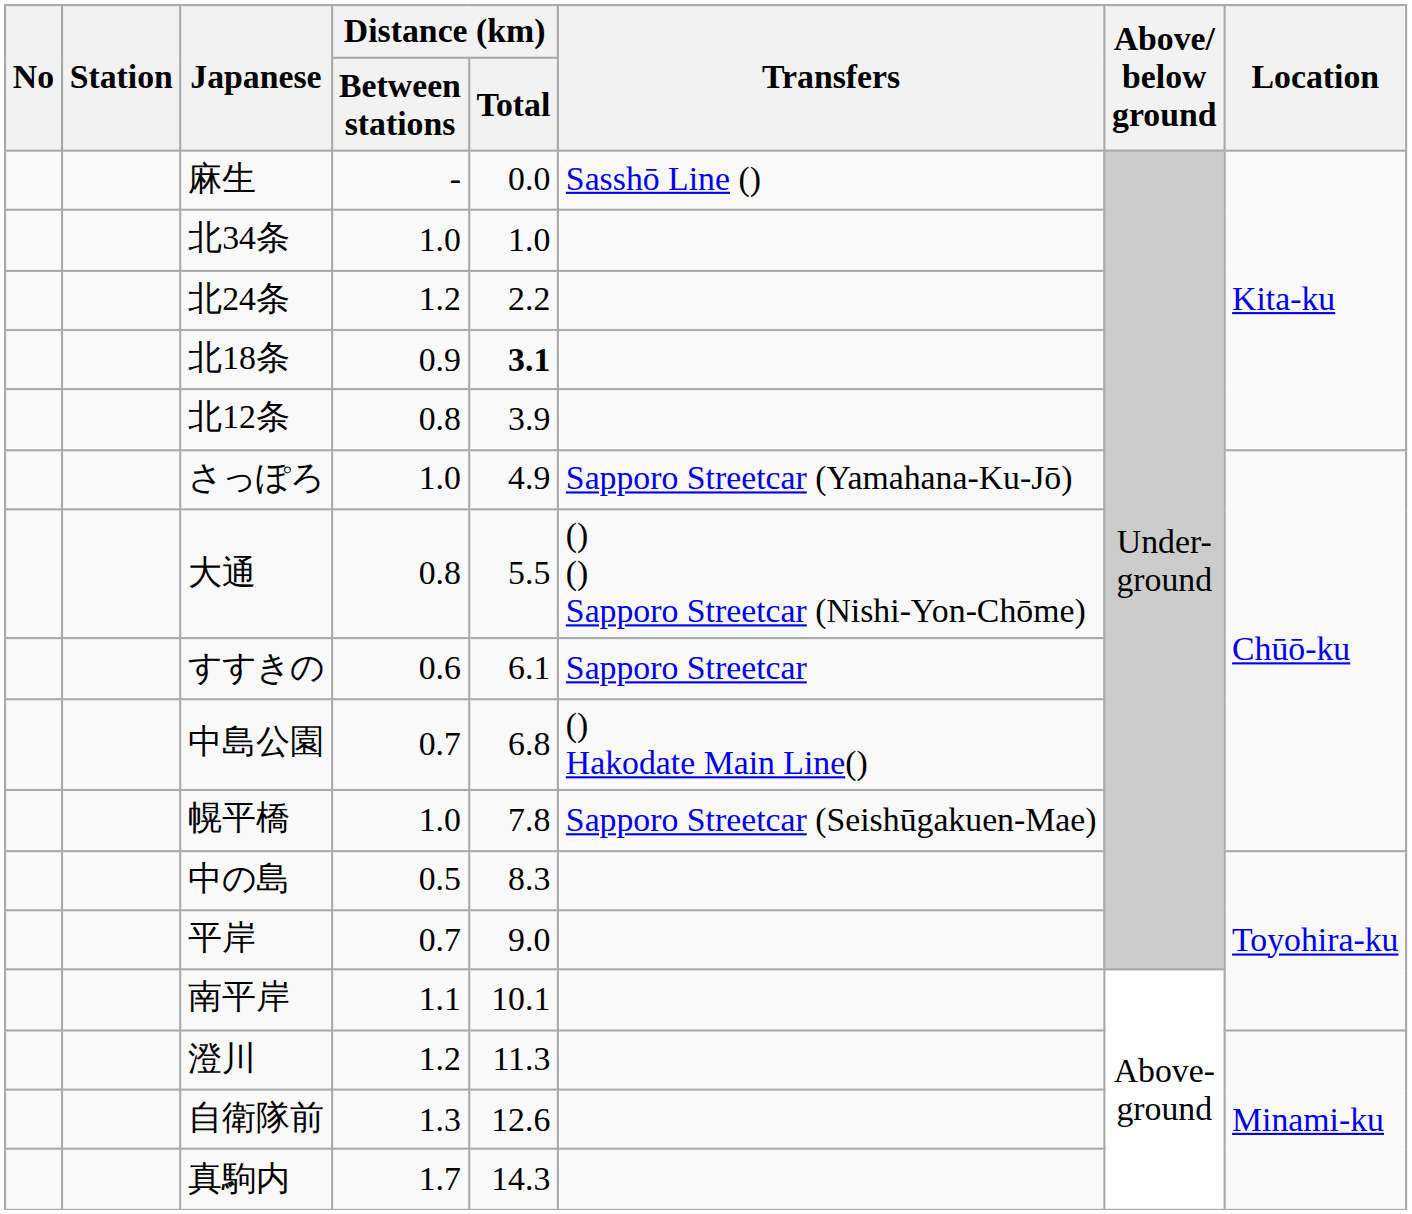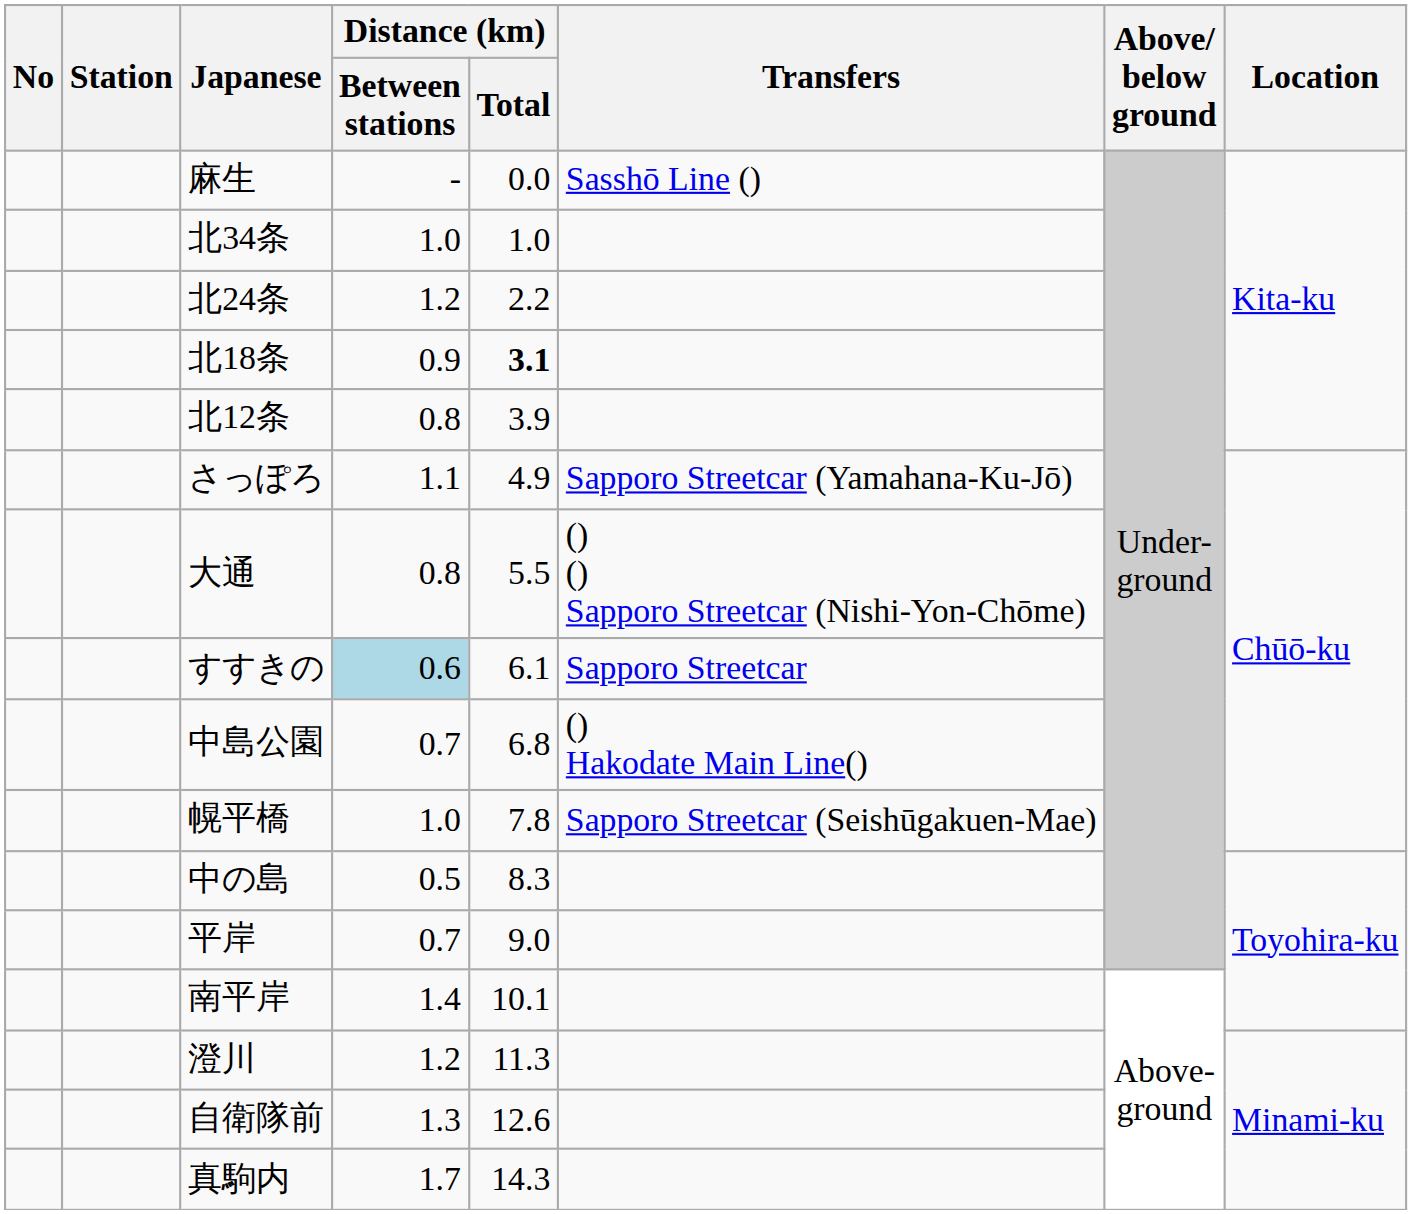さっぽろ | Distance (km) / Between stations: 1.0 -> 1.1
すすきの | Distance (km) / Between stations: no background -> lightblue background
南平岸 | Distance (km) / Between stations: 1.1 -> 1.4
